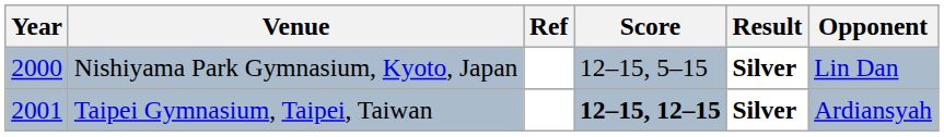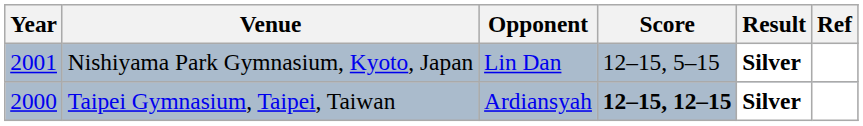columns swapped: Opponent <-> Ref
Nishiyama Park Gymnasium, Kyoto, Japan | Year: 2000 -> 2001
Taipei Gymnasium, Taipei, Taiwan | Year: 2001 -> 2000
